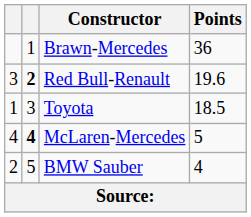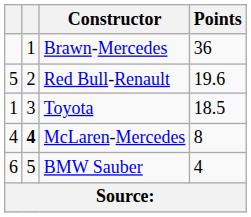Red Bull-Renault | column 1: 3 -> 5
Red Bull-Renault | column 2: bold -> normal
McLaren-Mercedes | Points: 5 -> 8
BMW Sauber | column 1: 2 -> 6
